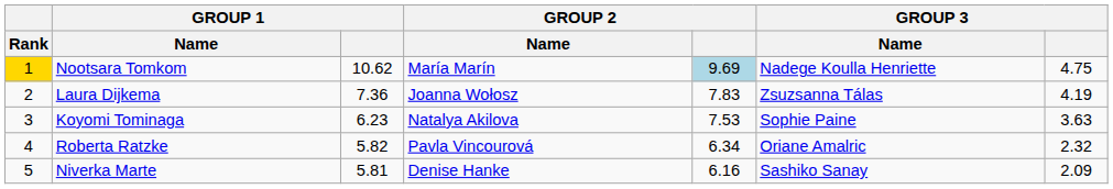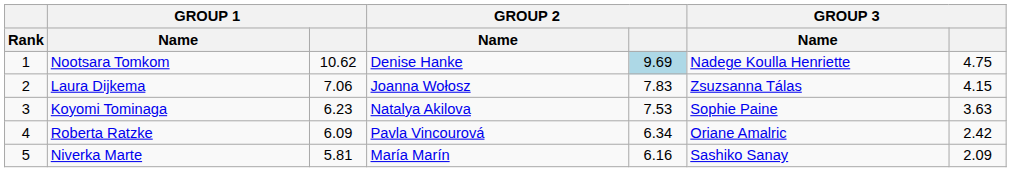Nootsara Tomkom | Rank: gold background -> no background
Nootsara Tomkom | GROUP 2 / Name: María Marín -> Denise Hanke
Laura Dijkema | GROUP 1: 7.36 -> 7.06
Laura Dijkema | GROUP 3: 4.19 -> 4.15
Roberta Ratzke | GROUP 1: 5.82 -> 6.09
Roberta Ratzke | GROUP 3: 2.32 -> 2.42
Niverka Marte | GROUP 2 / Name: Denise Hanke -> María Marín
